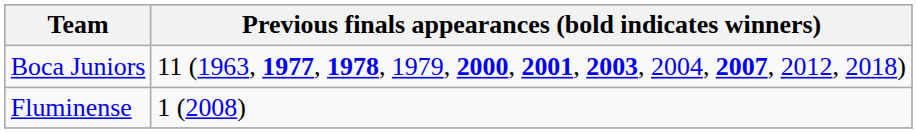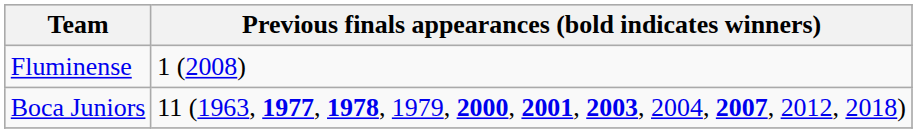rows swapped: Boca Juniors <-> Fluminense
